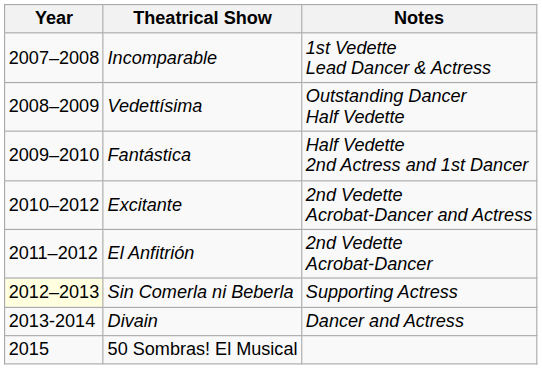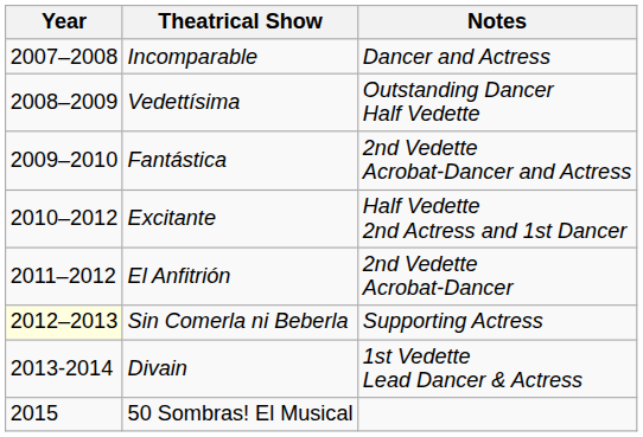Incomparable | Notes: 1st Vedette Lead Dancer & Actress -> Dancer and Actress
Fantástica | Notes: Half Vedette 2nd Actress and 1st Dancer -> 2nd Vedette Acrobat-Dancer and Actress
Excitante | Notes: 2nd Vedette Acrobat-Dancer and Actress -> Half Vedette 2nd Actress and 1st Dancer
Divain | Notes: Dancer and Actress -> 1st Vedette Lead Dancer & Actress
